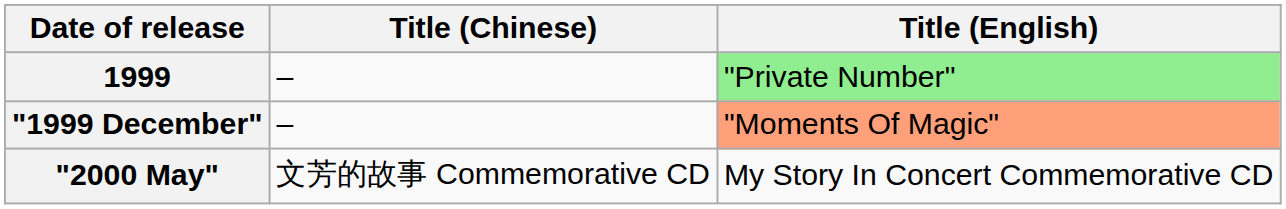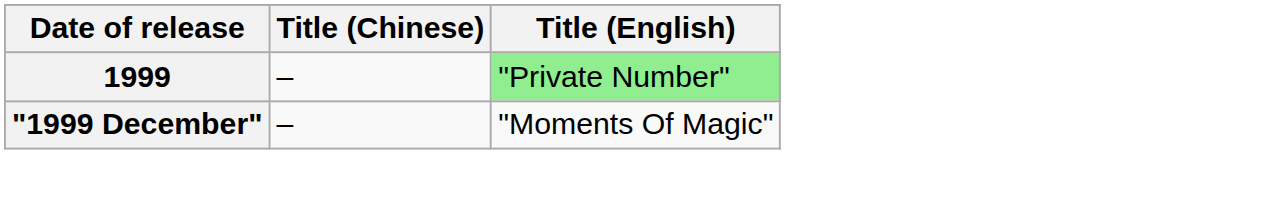"1999 December" | Title (English): lightsalmon background -> no background
- row: "2000 May" | 文芳的故事 Commemorative CD | My Story In Concert Commemorative CD
